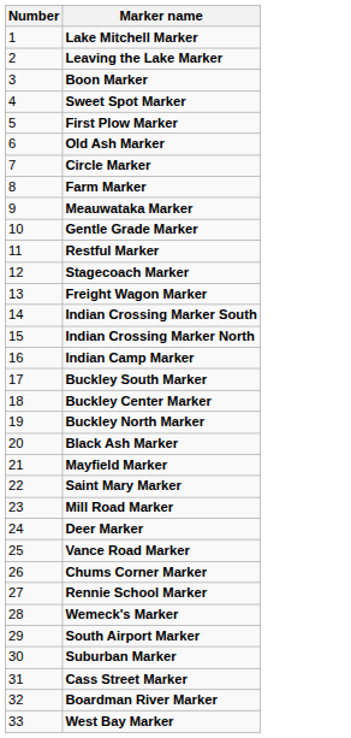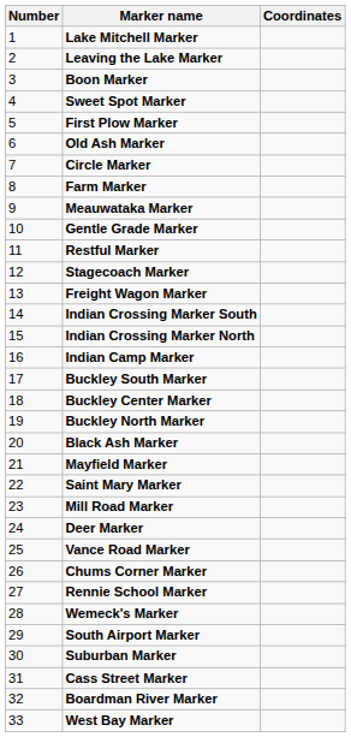+ column: Coordinates
